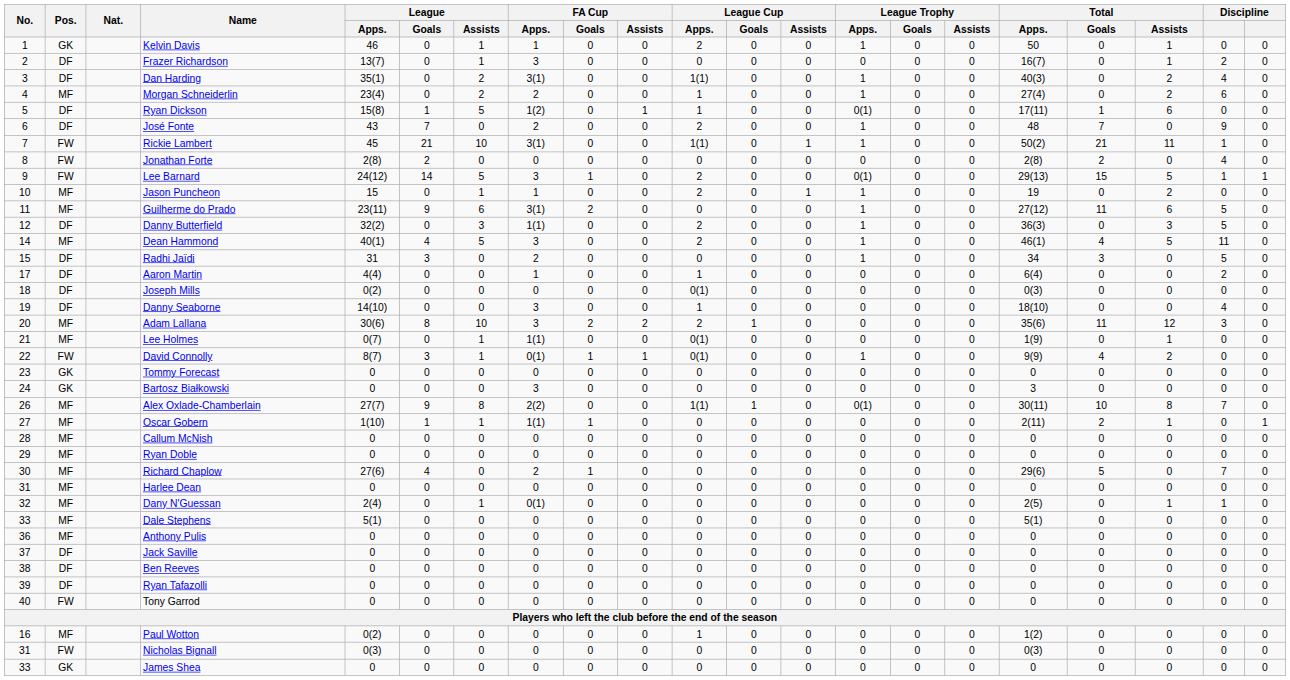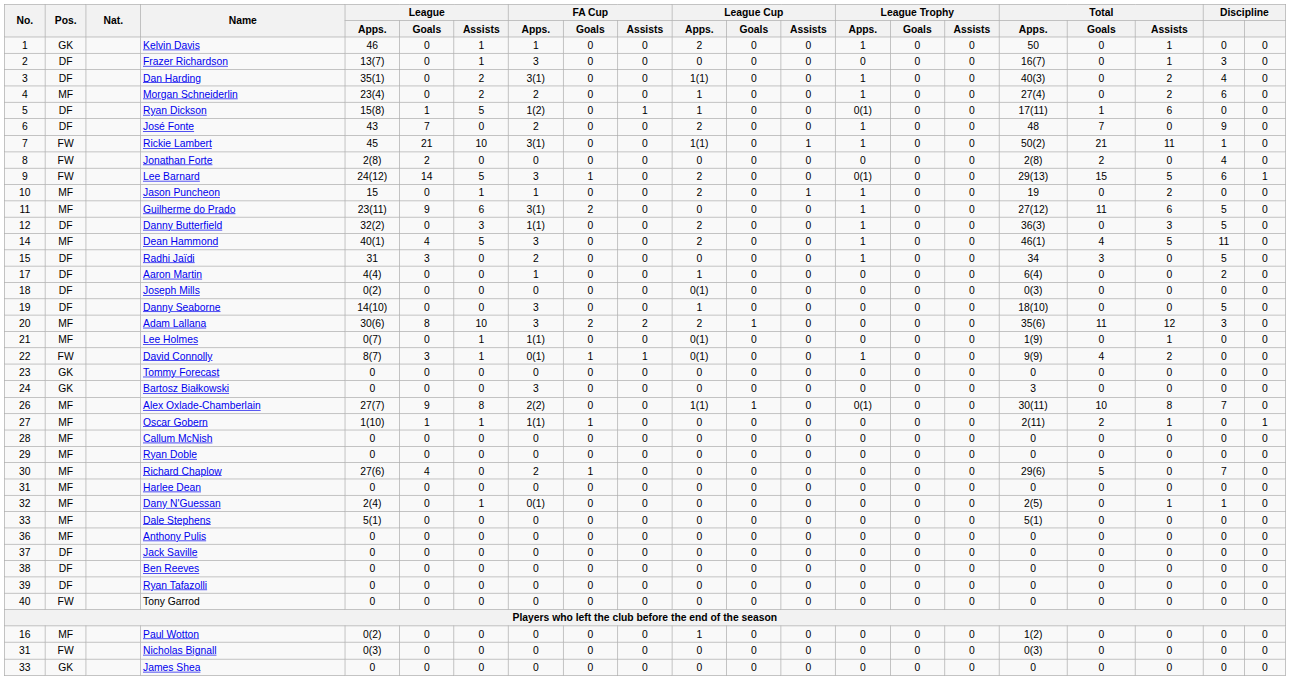Frazer Richardson | column 20: 2 -> 3
Lee Barnard | column 20: 1 -> 6
Danny Seaborne | column 20: 4 -> 5
